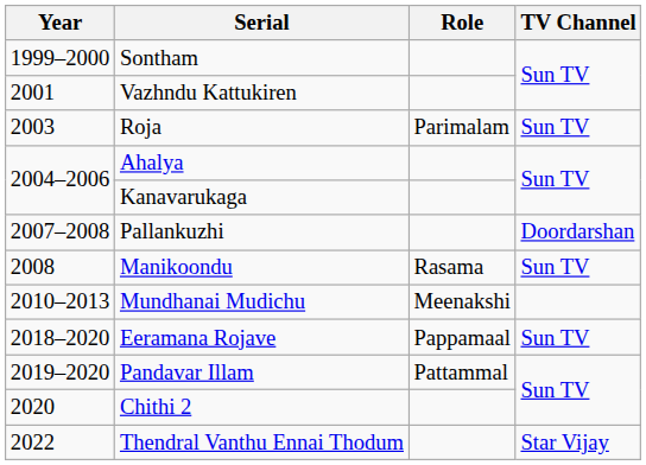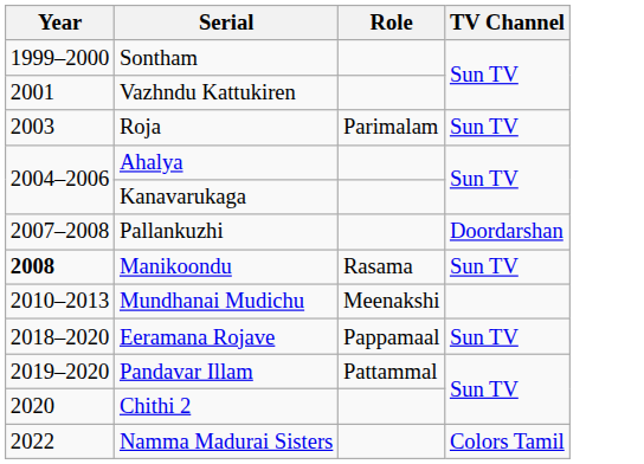Manikoondu | Year: normal -> bold
- row: 2022 | Thendral Vanthu Ennai Thodum | Star Vijay
+ row: 2022 | Namma Madurai Sisters | Colors Tamil
